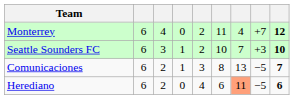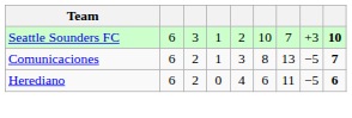- row: Monterrey | 6 | 4 | 0 | 2 | 11 | 4 | +7 | 12
Herediano | column 7: lightsalmon background -> no background
